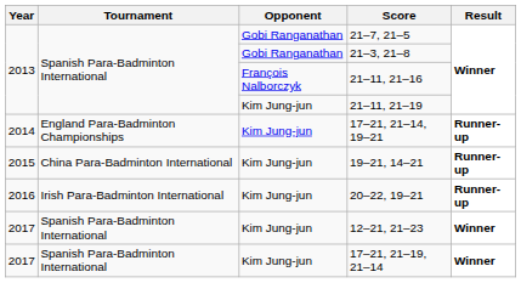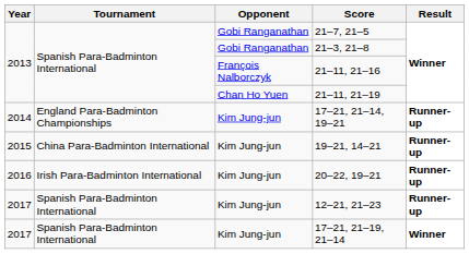21–11, 21–19 | Opponent: Kim Jung-jun -> Chan Ho Yuen
12–21, 21–23 | Result: Winner -> Runner-up
